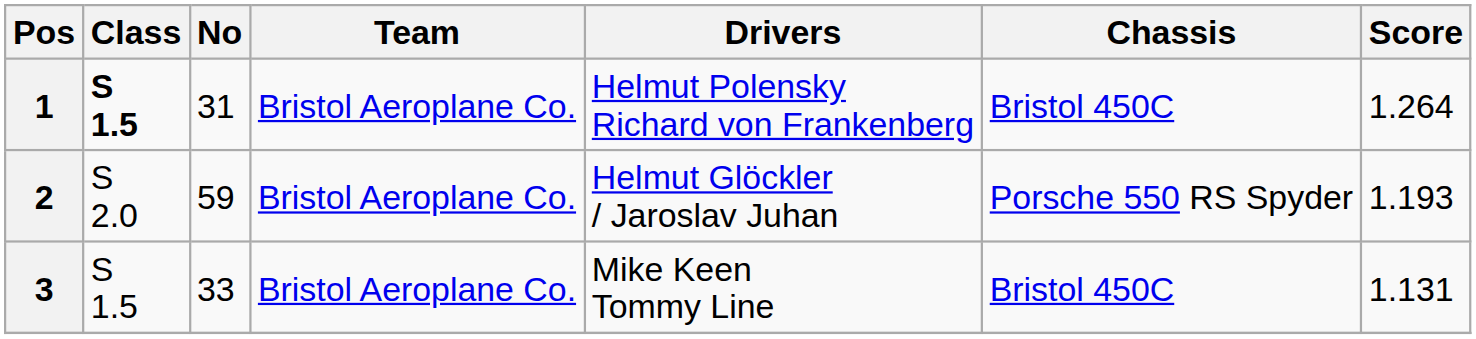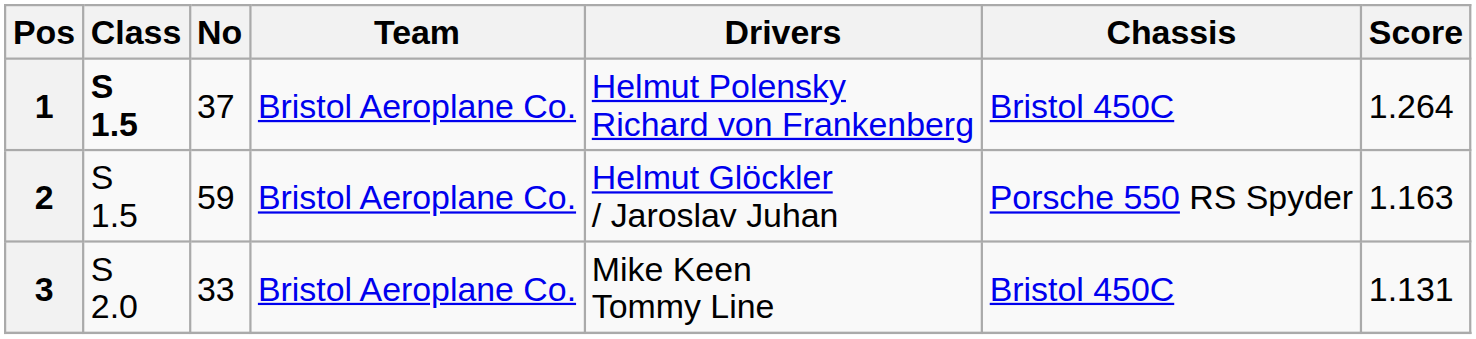1 | No: 31 -> 37
2 | Class: S 2.0 -> S 1.5
2 | Score: 1.193 -> 1.163
3 | Class: S 1.5 -> S 2.0
